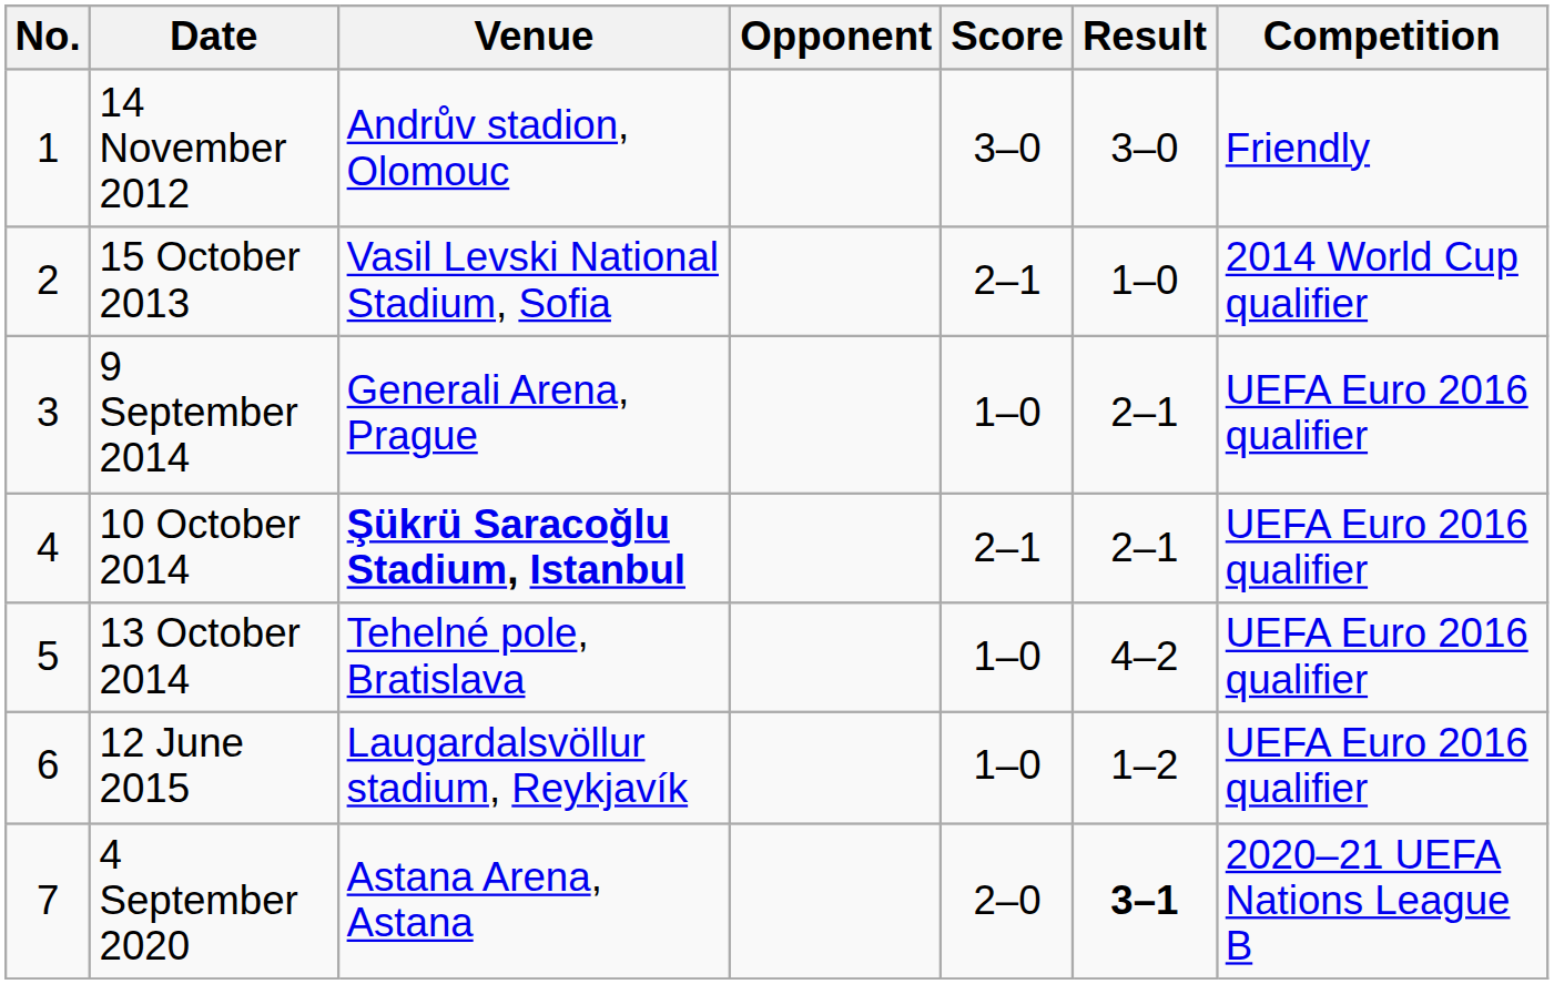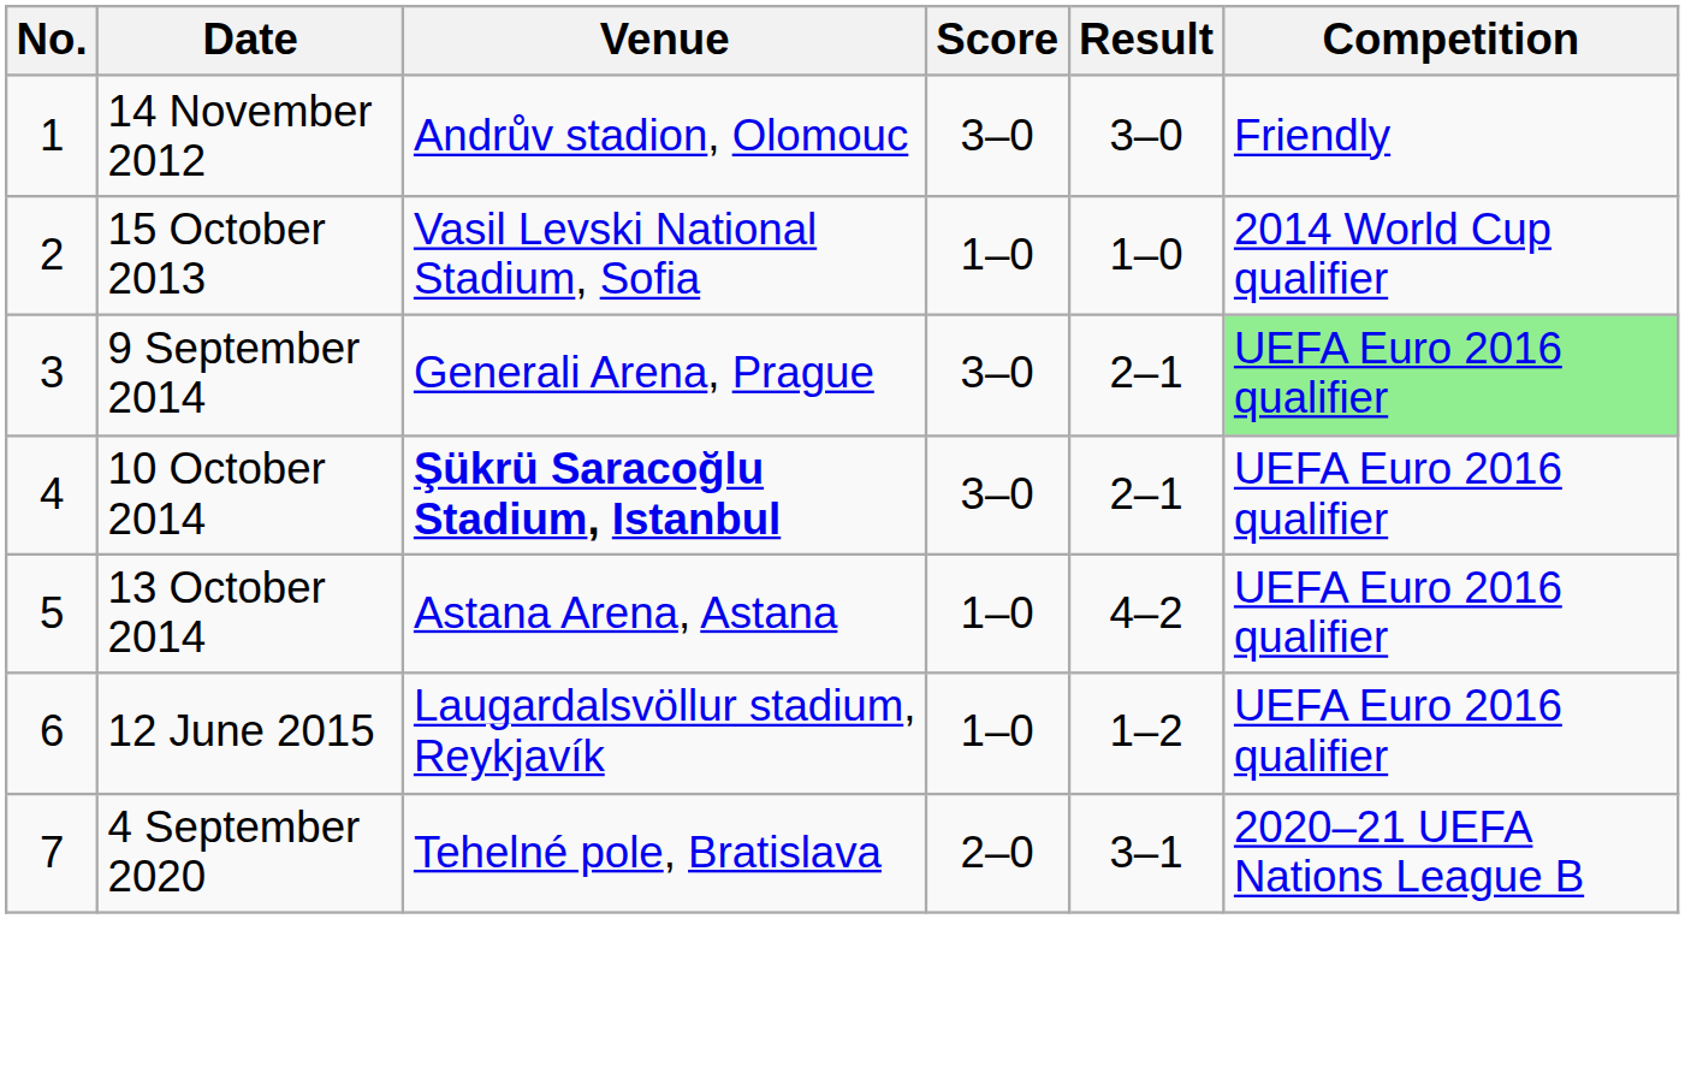- column: Opponent
15 October 2013 | Score: 2–1 -> 1–0
9 September 2014 | Score: 1–0 -> 3–0
9 September 2014 | Competition: no background -> lightgreen background
10 October 2014 | Score: 2–1 -> 3–0
13 October 2014 | Venue: Tehelné pole, Bratislava -> Astana Arena, Astana
4 September 2020 | Venue: Astana Arena, Astana -> Tehelné pole, Bratislava
4 September 2020 | Result: bold -> normal
